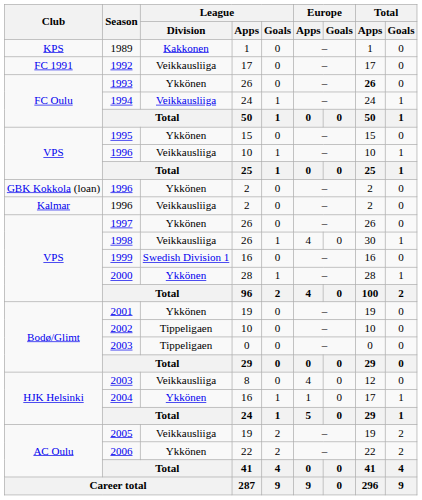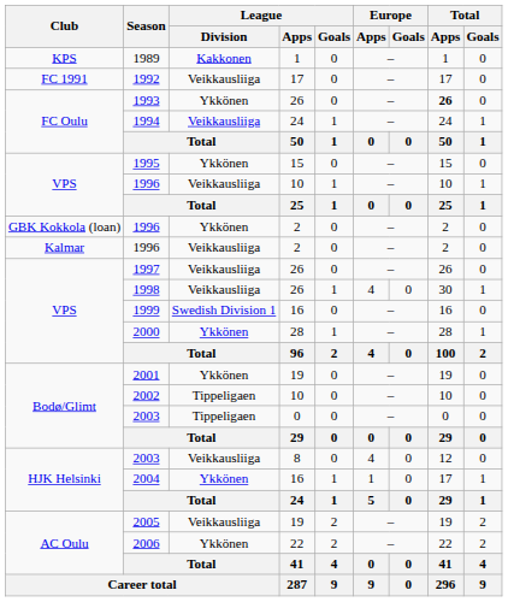1997 | League / Division: Ykkönen -> Veikkausliiga
